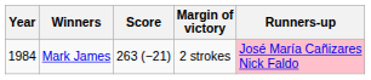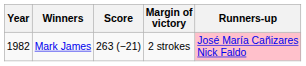Mark James | Year: 1984 -> 1982
